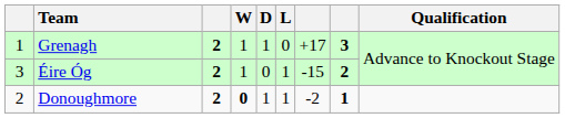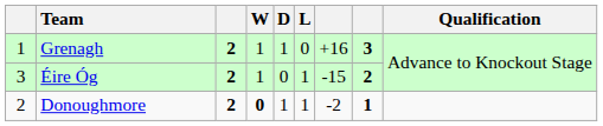Grenagh | column 7: +17 -> +16
